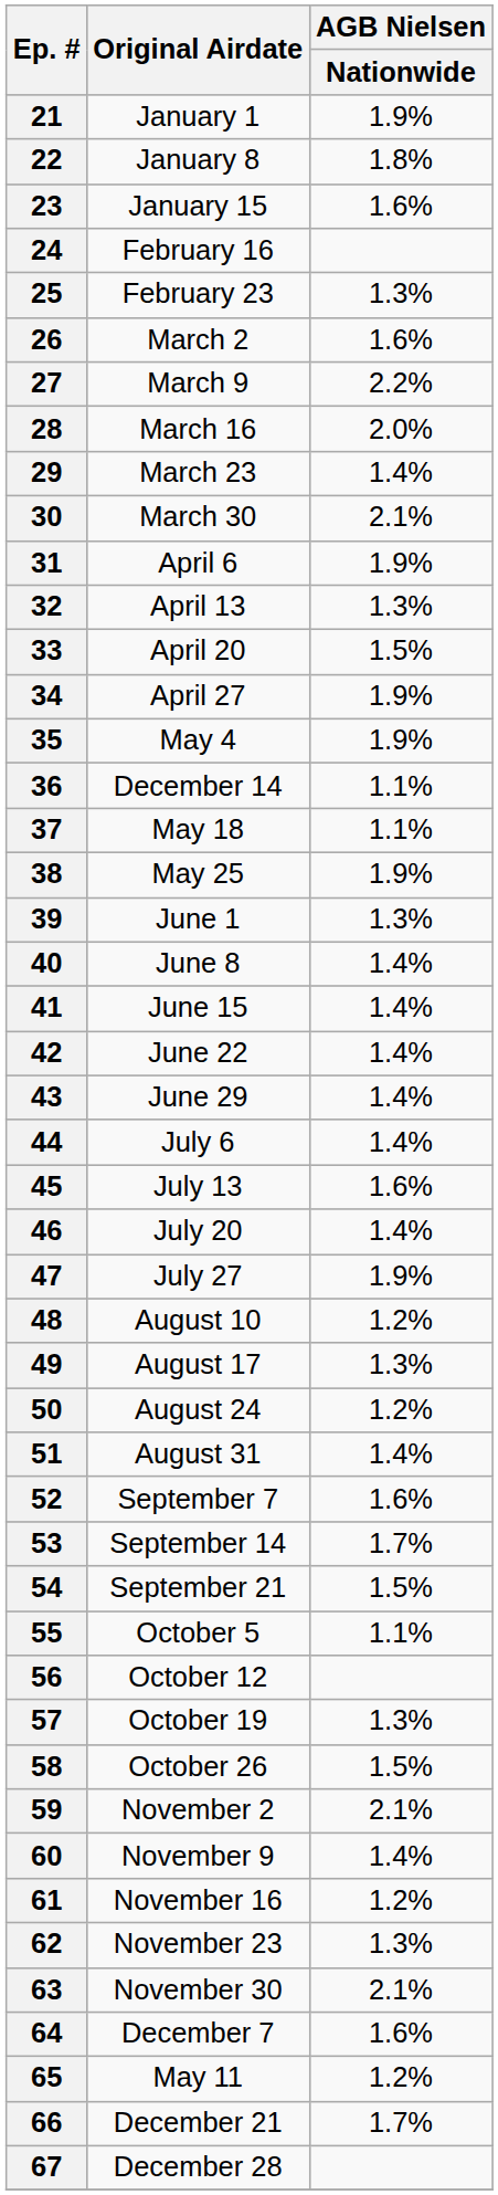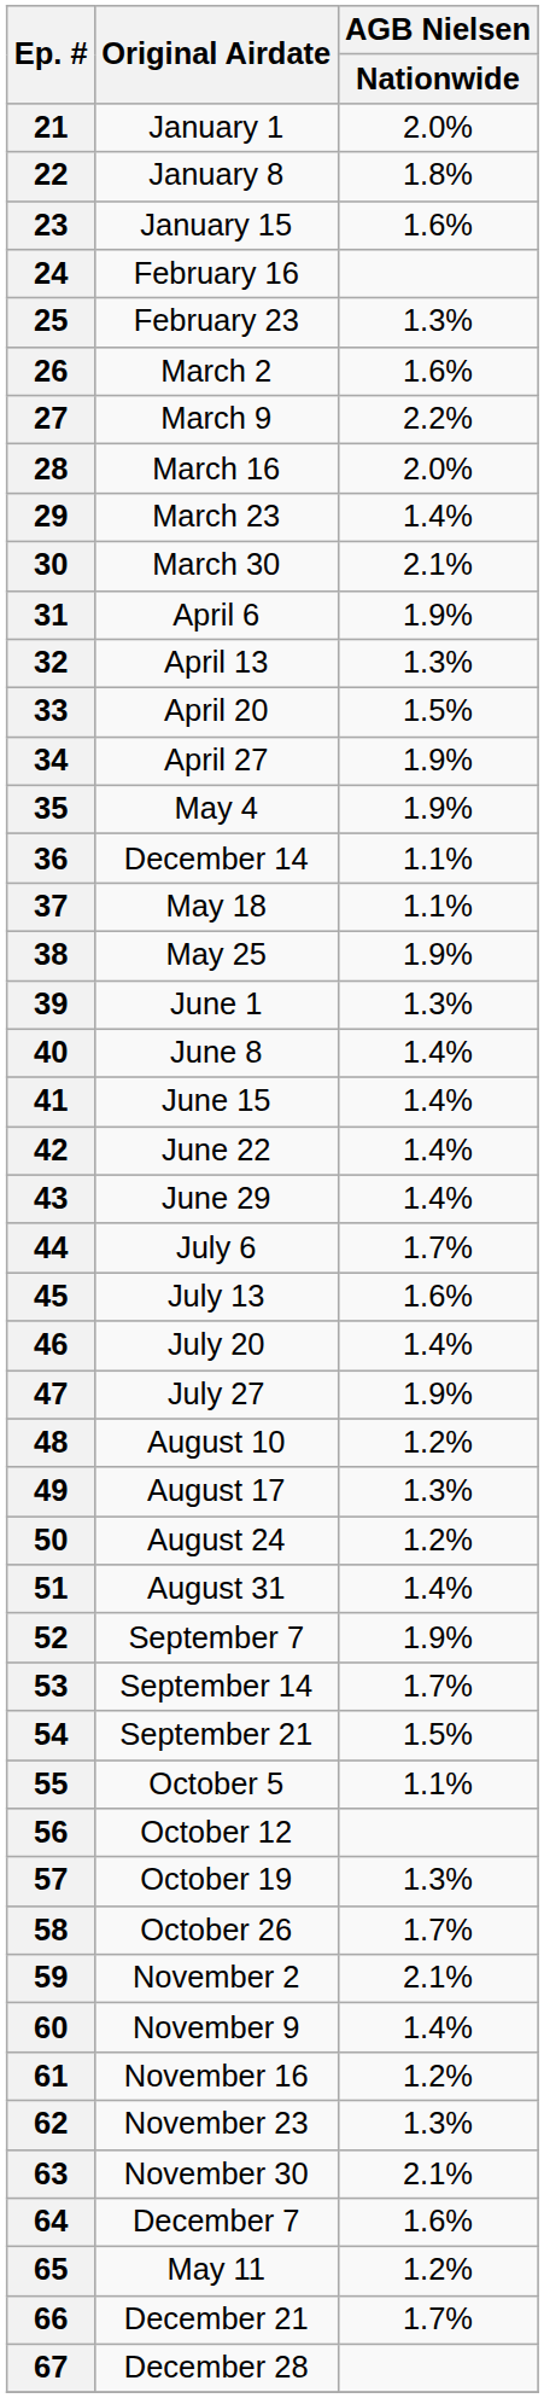21 | AGB Nielsen / Nationwide: 1.9% -> 2.0%
44 | AGB Nielsen / Nationwide: 1.4% -> 1.7%
52 | AGB Nielsen / Nationwide: 1.6% -> 1.9%
58 | AGB Nielsen / Nationwide: 1.5% -> 1.7%
